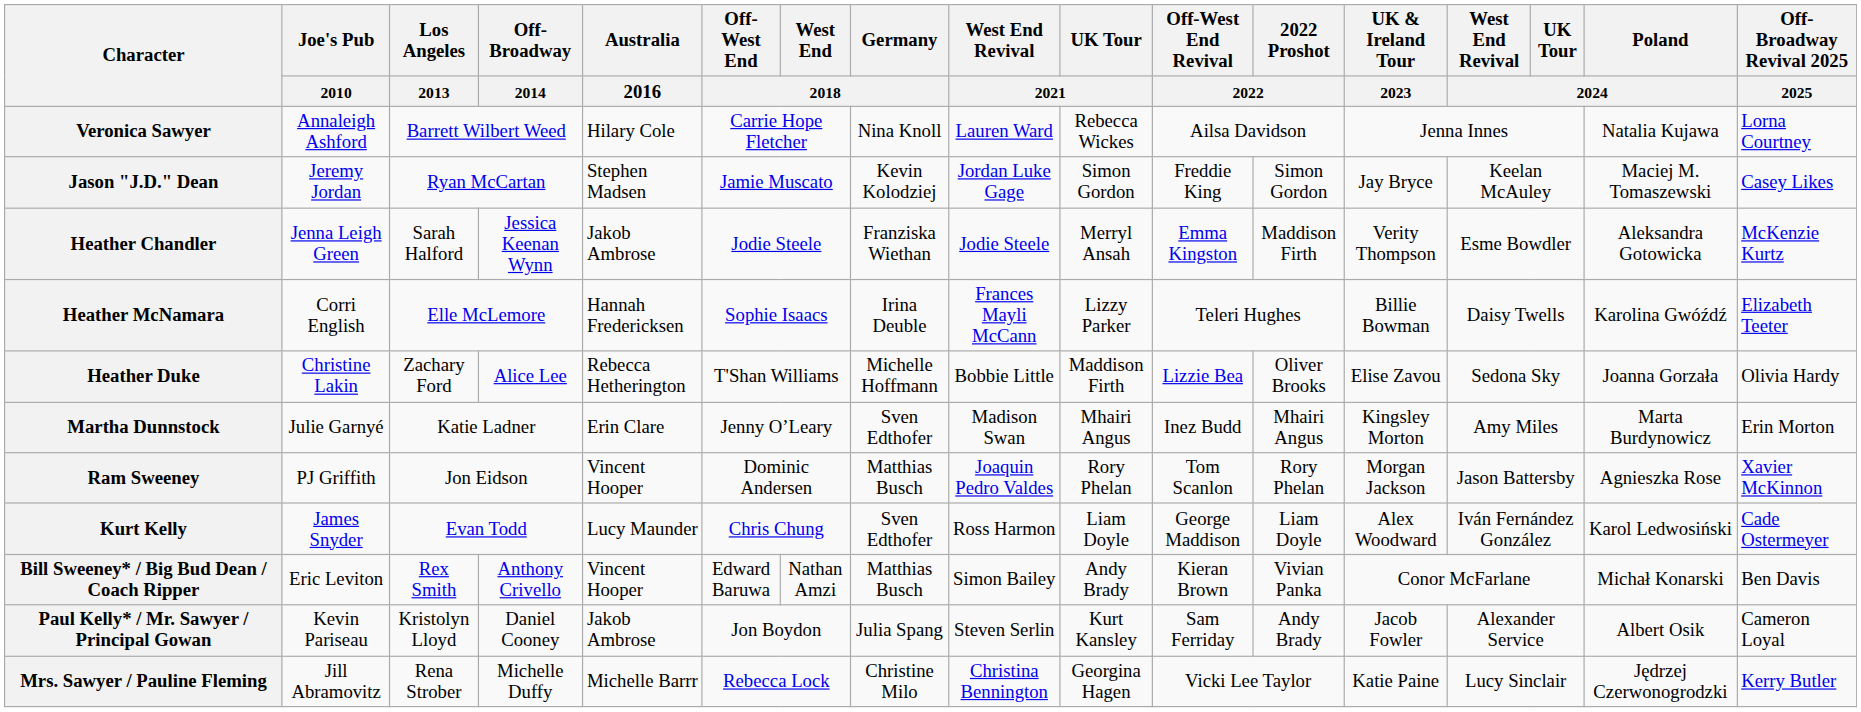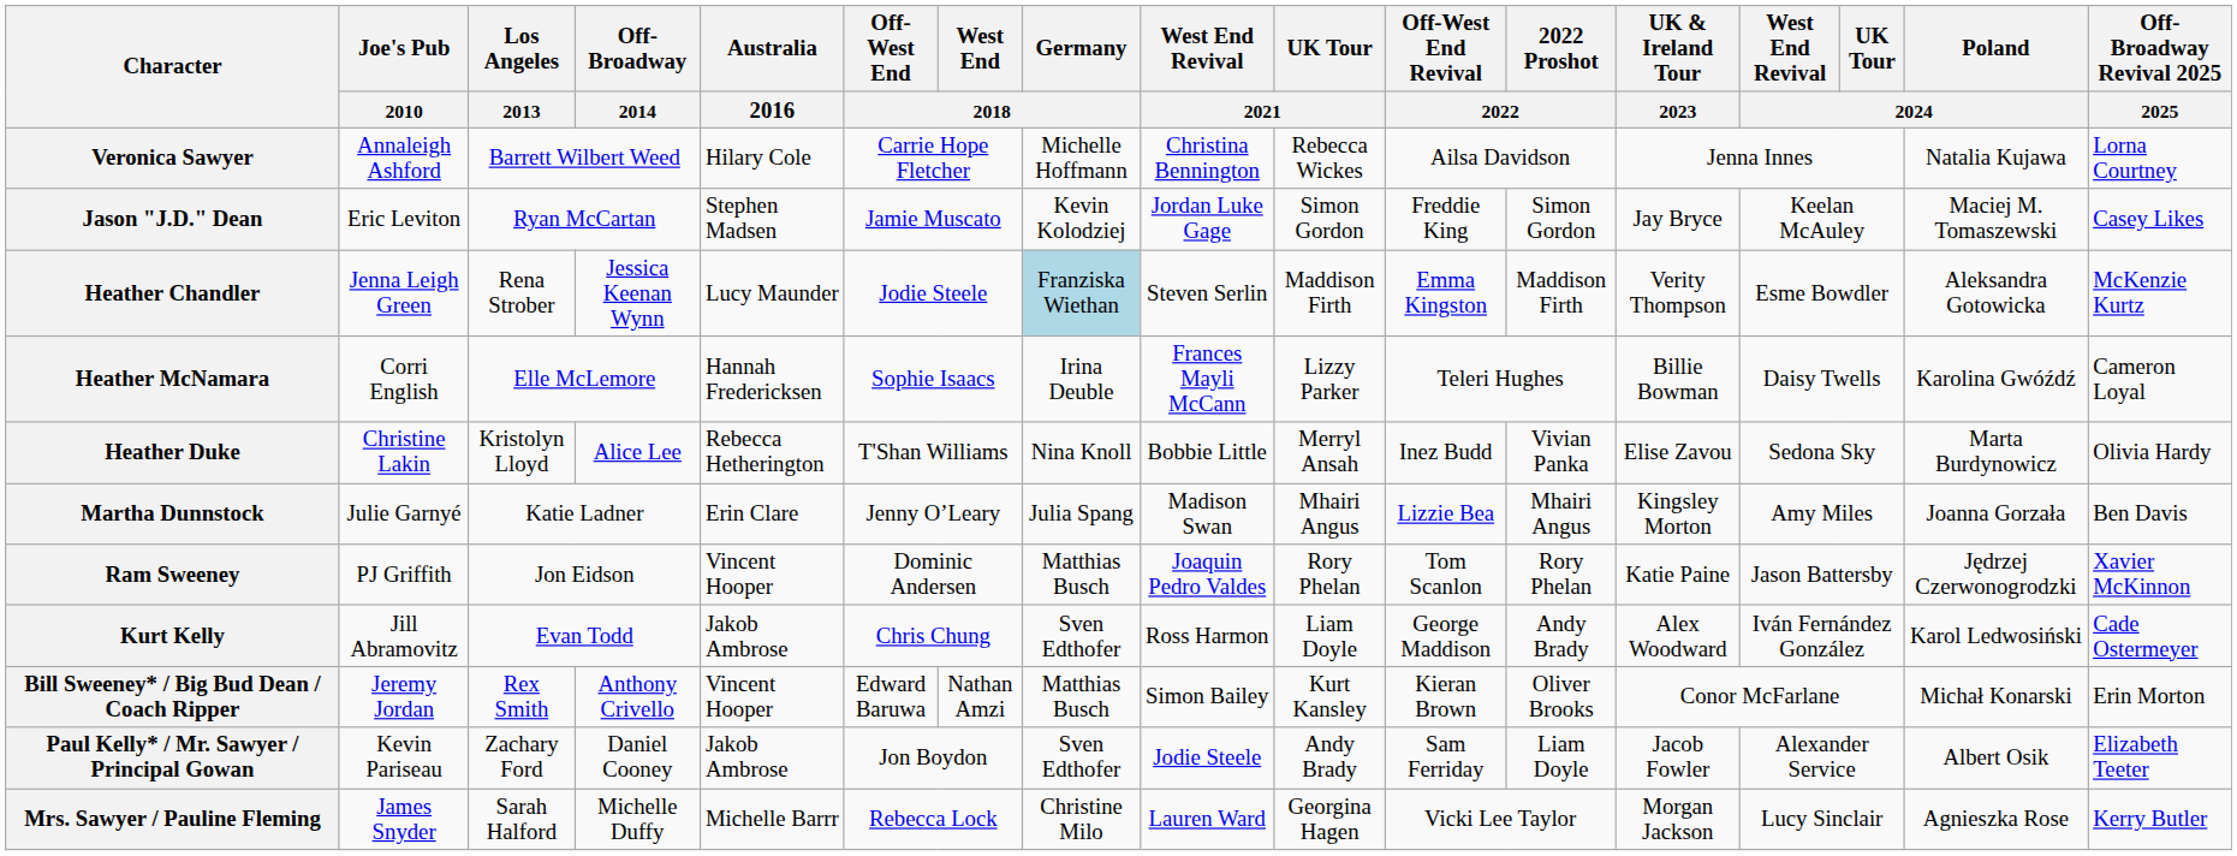Veronica Sawyer | Germany / 2018: Nina Knoll -> Michelle Hoffmann
Veronica Sawyer | West End Revival / 2021: Lauren Ward -> Christina Bennington
Jason "J.D." Dean | Joe's Pub / 2010: Jeremy Jordan -> Eric Leviton
Heather Chandler | Los Angeles / 2013: Sarah Halford -> Rena Strober
Heather Chandler | Australia / 2016: Jakob Ambrose -> Lucy Maunder
Heather Chandler | Germany / 2018: no background -> lightblue background
Heather Chandler | West End Revival / 2021: Jodie Steele -> Steven Serlin
Heather Chandler | UK Tour / 2021: Merryl Ansah -> Maddison Firth
Heather McNamara | Off-Broadway Revival 2025 / 2025: Elizabeth Teeter -> Cameron Loyal
Heather Duke | Los Angeles / 2013: Zachary Ford -> Kristolyn Lloyd
Heather Duke | Germany / 2018: Michelle Hoffmann -> Nina Knoll
Heather Duke | UK Tour / 2021: Maddison Firth -> Merryl Ansah
Heather Duke | Off-West End Revival / 2022: Lizzie Bea -> Inez Budd
Heather Duke | 2022 Proshot / 2022: Oliver Brooks -> Vivian Panka
Heather Duke | Poland / 2024: Joanna Gorzała -> Marta Burdynowicz
Martha Dunnstock | Germany / 2018: Sven Edthofer -> Julia Spang
Martha Dunnstock | Off-West End Revival / 2022: Inez Budd -> Lizzie Bea
Martha Dunnstock | Poland / 2024: Marta Burdynowicz -> Joanna Gorzała
Martha Dunnstock | Off-Broadway Revival 2025 / 2025: Erin Morton -> Ben Davis
Ram Sweeney | UK & Ireland Tour / 2023: Morgan Jackson -> Katie Paine
Ram Sweeney | Poland / 2024: Agnieszka Rose -> Jędrzej Czerwonogrodzki
Kurt Kelly | Joe's Pub / 2010: James Snyder -> Jill Abramovitz
Kurt Kelly | Australia / 2016: Lucy Maunder -> Jakob Ambrose
Kurt Kelly | 2022 Proshot / 2022: Liam Doyle -> Andy Brady
Bill Sweeney* / Big Bud Dean / Coach Ripper | Joe's Pub / 2010: Eric Leviton -> Jeremy Jordan
Bill Sweeney* / Big Bud Dean / Coach Ripper | UK Tour / 2021: Andy Brady -> Kurt Kansley
Bill Sweeney* / Big Bud Dean / Coach Ripper | 2022 Proshot / 2022: Vivian Panka -> Oliver Brooks
Bill Sweeney* / Big Bud Dean / Coach Ripper | Off-Broadway Revival 2025 / 2025: Ben Davis -> Erin Morton
Paul Kelly* / Mr. Sawyer / Principal Gowan | Los Angeles / 2013: Kristolyn Lloyd -> Zachary Ford
Paul Kelly* / Mr. Sawyer / Principal Gowan | Germany / 2018: Julia Spang -> Sven Edthofer
Paul Kelly* / Mr. Sawyer / Principal Gowan | West End Revival / 2021: Steven Serlin -> Jodie Steele
Paul Kelly* / Mr. Sawyer / Principal Gowan | UK Tour / 2021: Kurt Kansley -> Andy Brady
Paul Kelly* / Mr. Sawyer / Principal Gowan | 2022 Proshot / 2022: Andy Brady -> Liam Doyle
Paul Kelly* / Mr. Sawyer / Principal Gowan | Off-Broadway Revival 2025 / 2025: Cameron Loyal -> Elizabeth Teeter
Mrs. Sawyer / Pauline Fleming | Joe's Pub / 2010: Jill Abramovitz -> James Snyder
Mrs. Sawyer / Pauline Fleming | Los Angeles / 2013: Rena Strober -> Sarah Halford
Mrs. Sawyer / Pauline Fleming | West End Revival / 2021: Christina Bennington -> Lauren Ward
Mrs. Sawyer / Pauline Fleming | UK & Ireland Tour / 2023: Katie Paine -> Morgan Jackson
Mrs. Sawyer / Pauline Fleming | Poland / 2024: Jędrzej Czerwonogrodzki -> Agnieszka Rose
